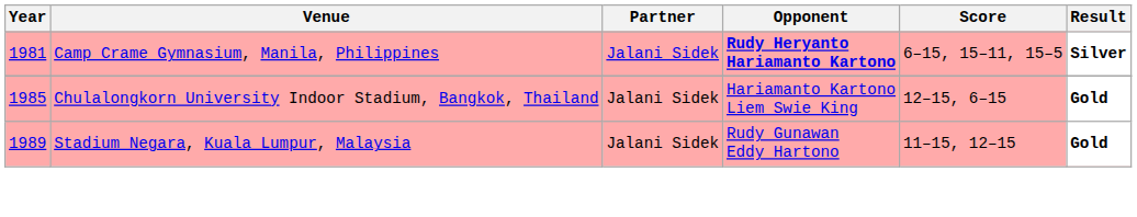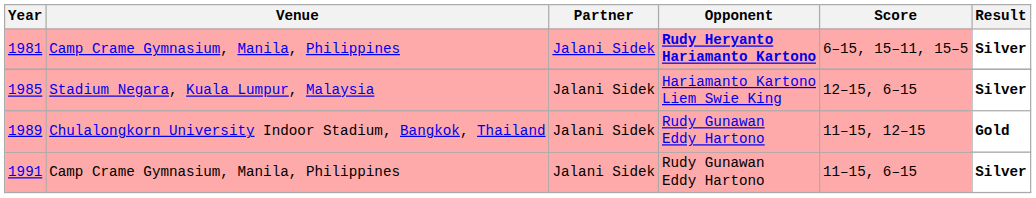1985 | Venue: Chulalongkorn University Indoor Stadium, Bangkok, Thailand -> Stadium Negara, Kuala Lumpur, Malaysia
1985 | Result: Gold -> Silver
1989 | Venue: Stadium Negara, Kuala Lumpur, Malaysia -> Chulalongkorn University Indoor Stadium, Bangkok, Thailand
+ row: 1991 | Camp Crame Gymnasium, Manila, Philippines | Jalani Sidek | Rudy Gunawan Eddy Hartono | 11–15, 6–15 | Silver
